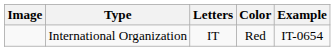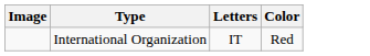- column: Example | IT-0654
